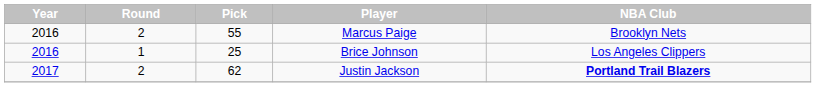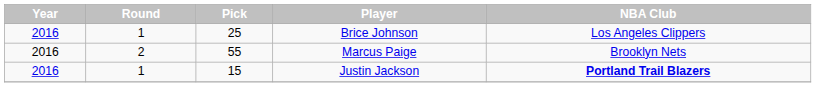rows swapped: Brice Johnson <-> Marcus Paige
Justin Jackson | Year: 2017 -> 2016
Justin Jackson | Round: 2 -> 1
Justin Jackson | Pick: 62 -> 15
